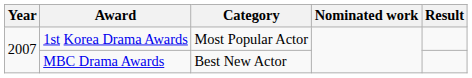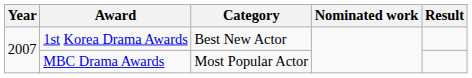1st Korea Drama Awards | Category: Most Popular Actor -> Best New Actor
MBC Drama Awards | Category: Best New Actor -> Most Popular Actor
